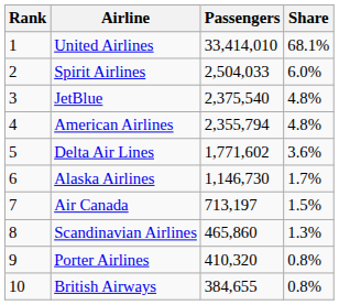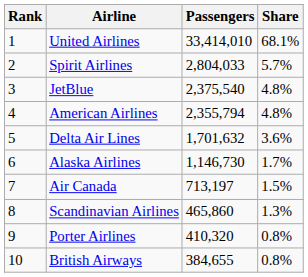Spirit Airlines | Passengers: 2,504,033 -> 2,804,033
Spirit Airlines | Share: 6.0% -> 5.7%
Delta Air Lines | Passengers: 1,771,602 -> 1,701,632
